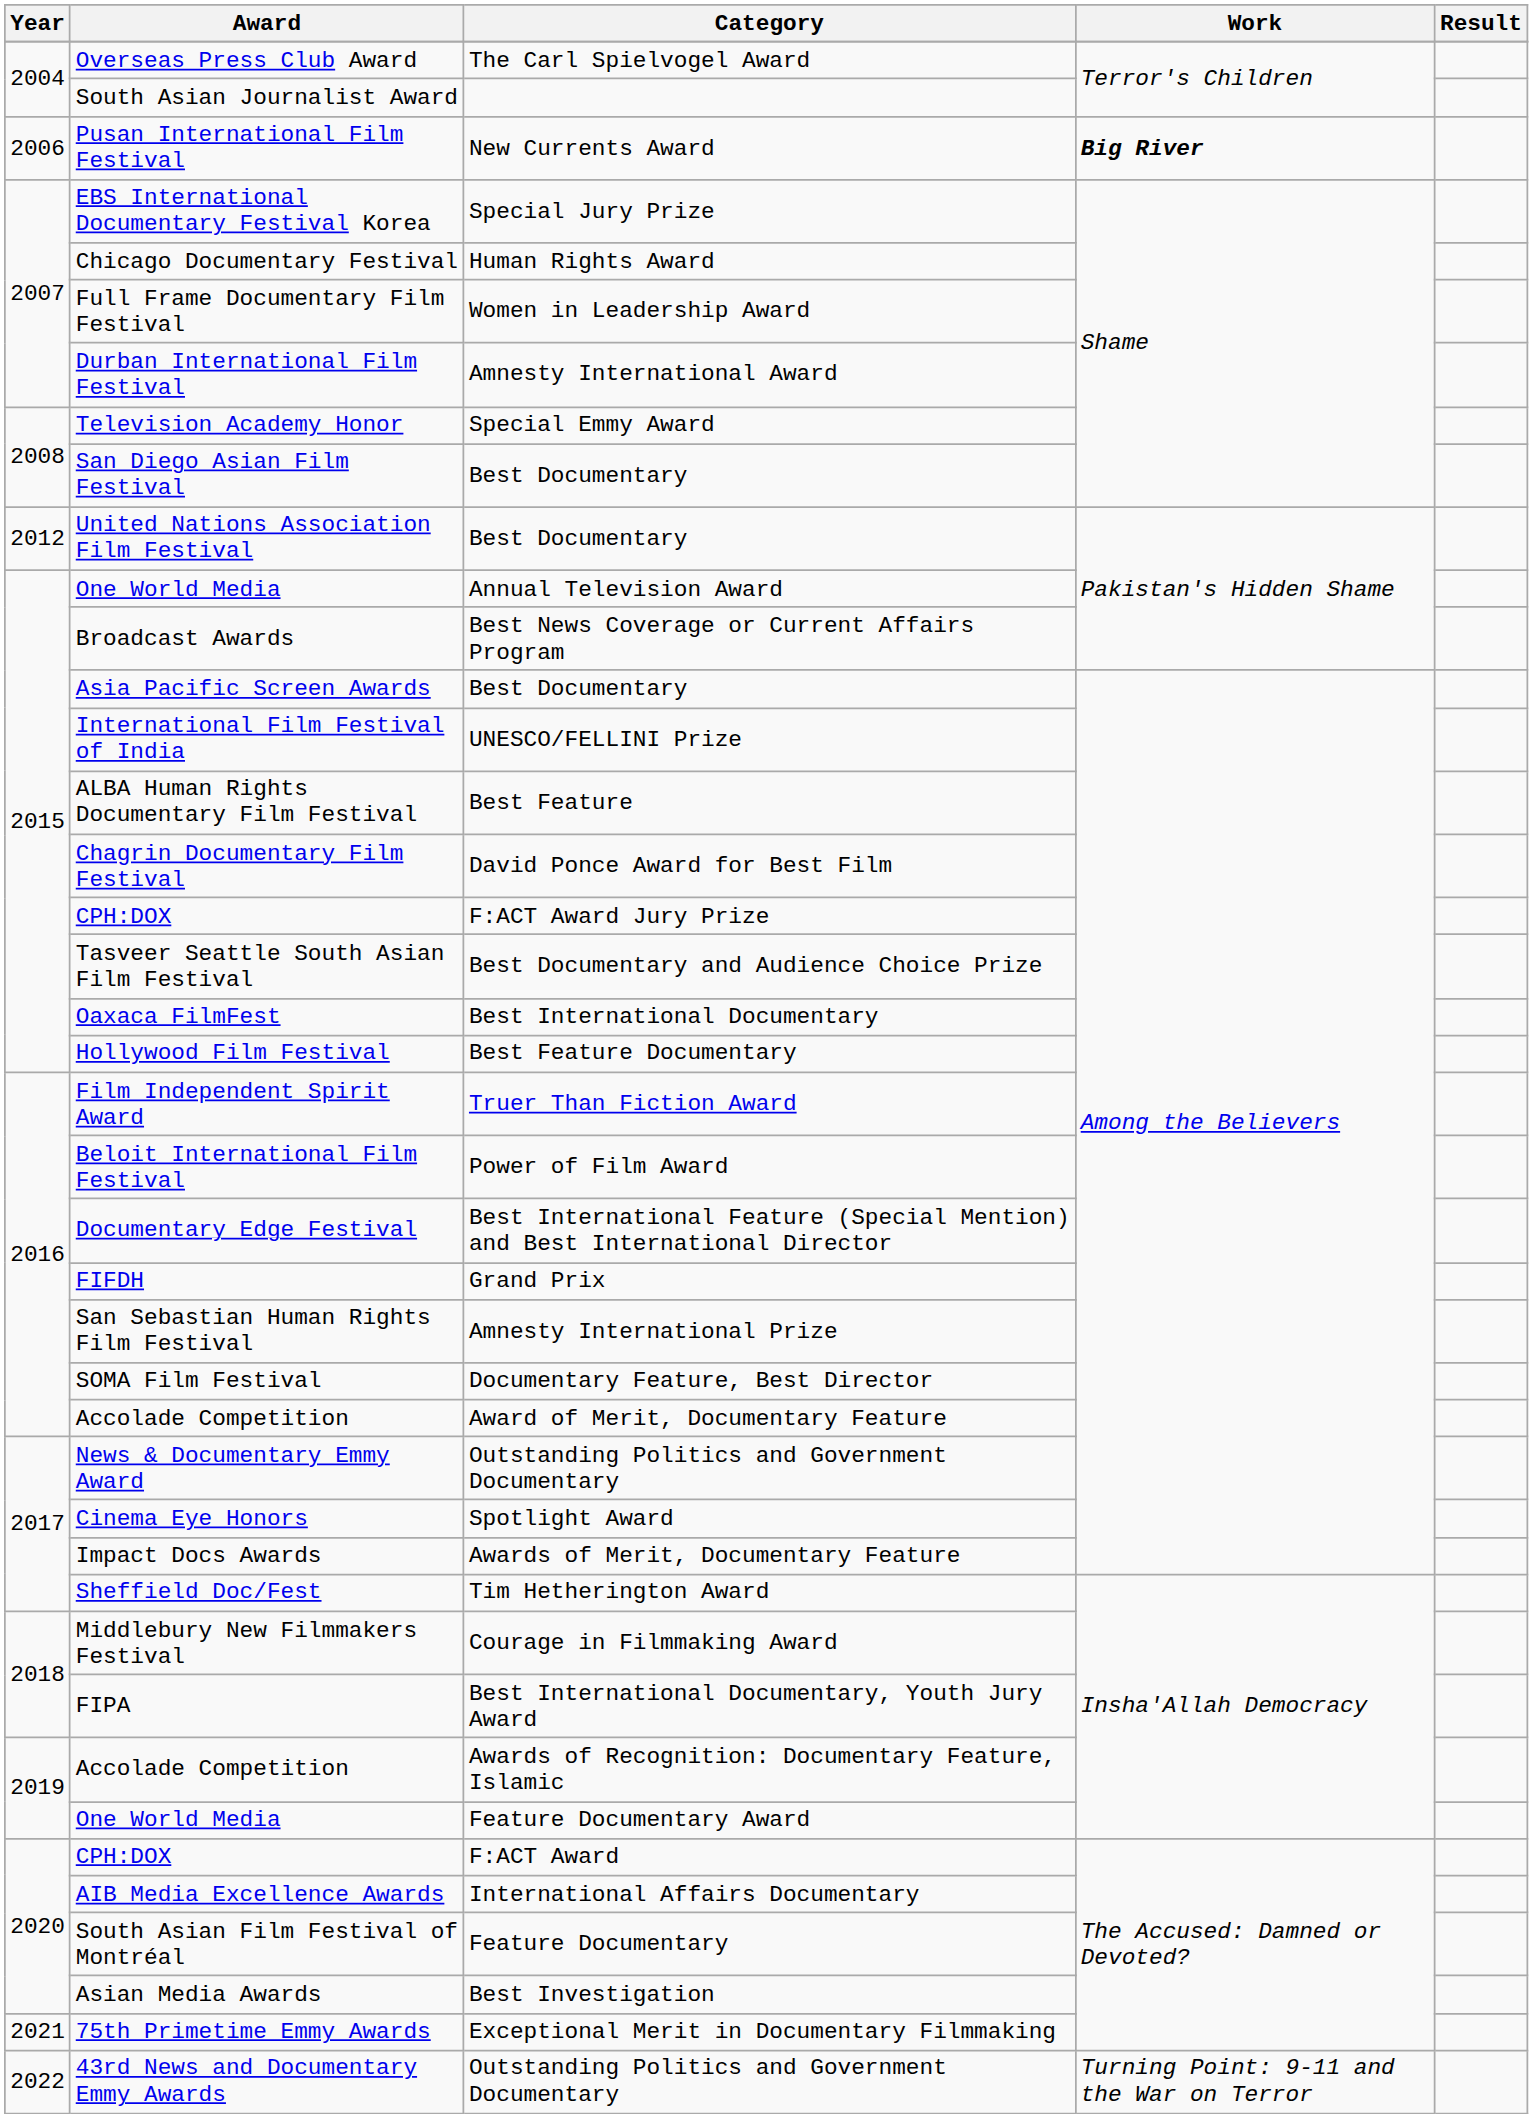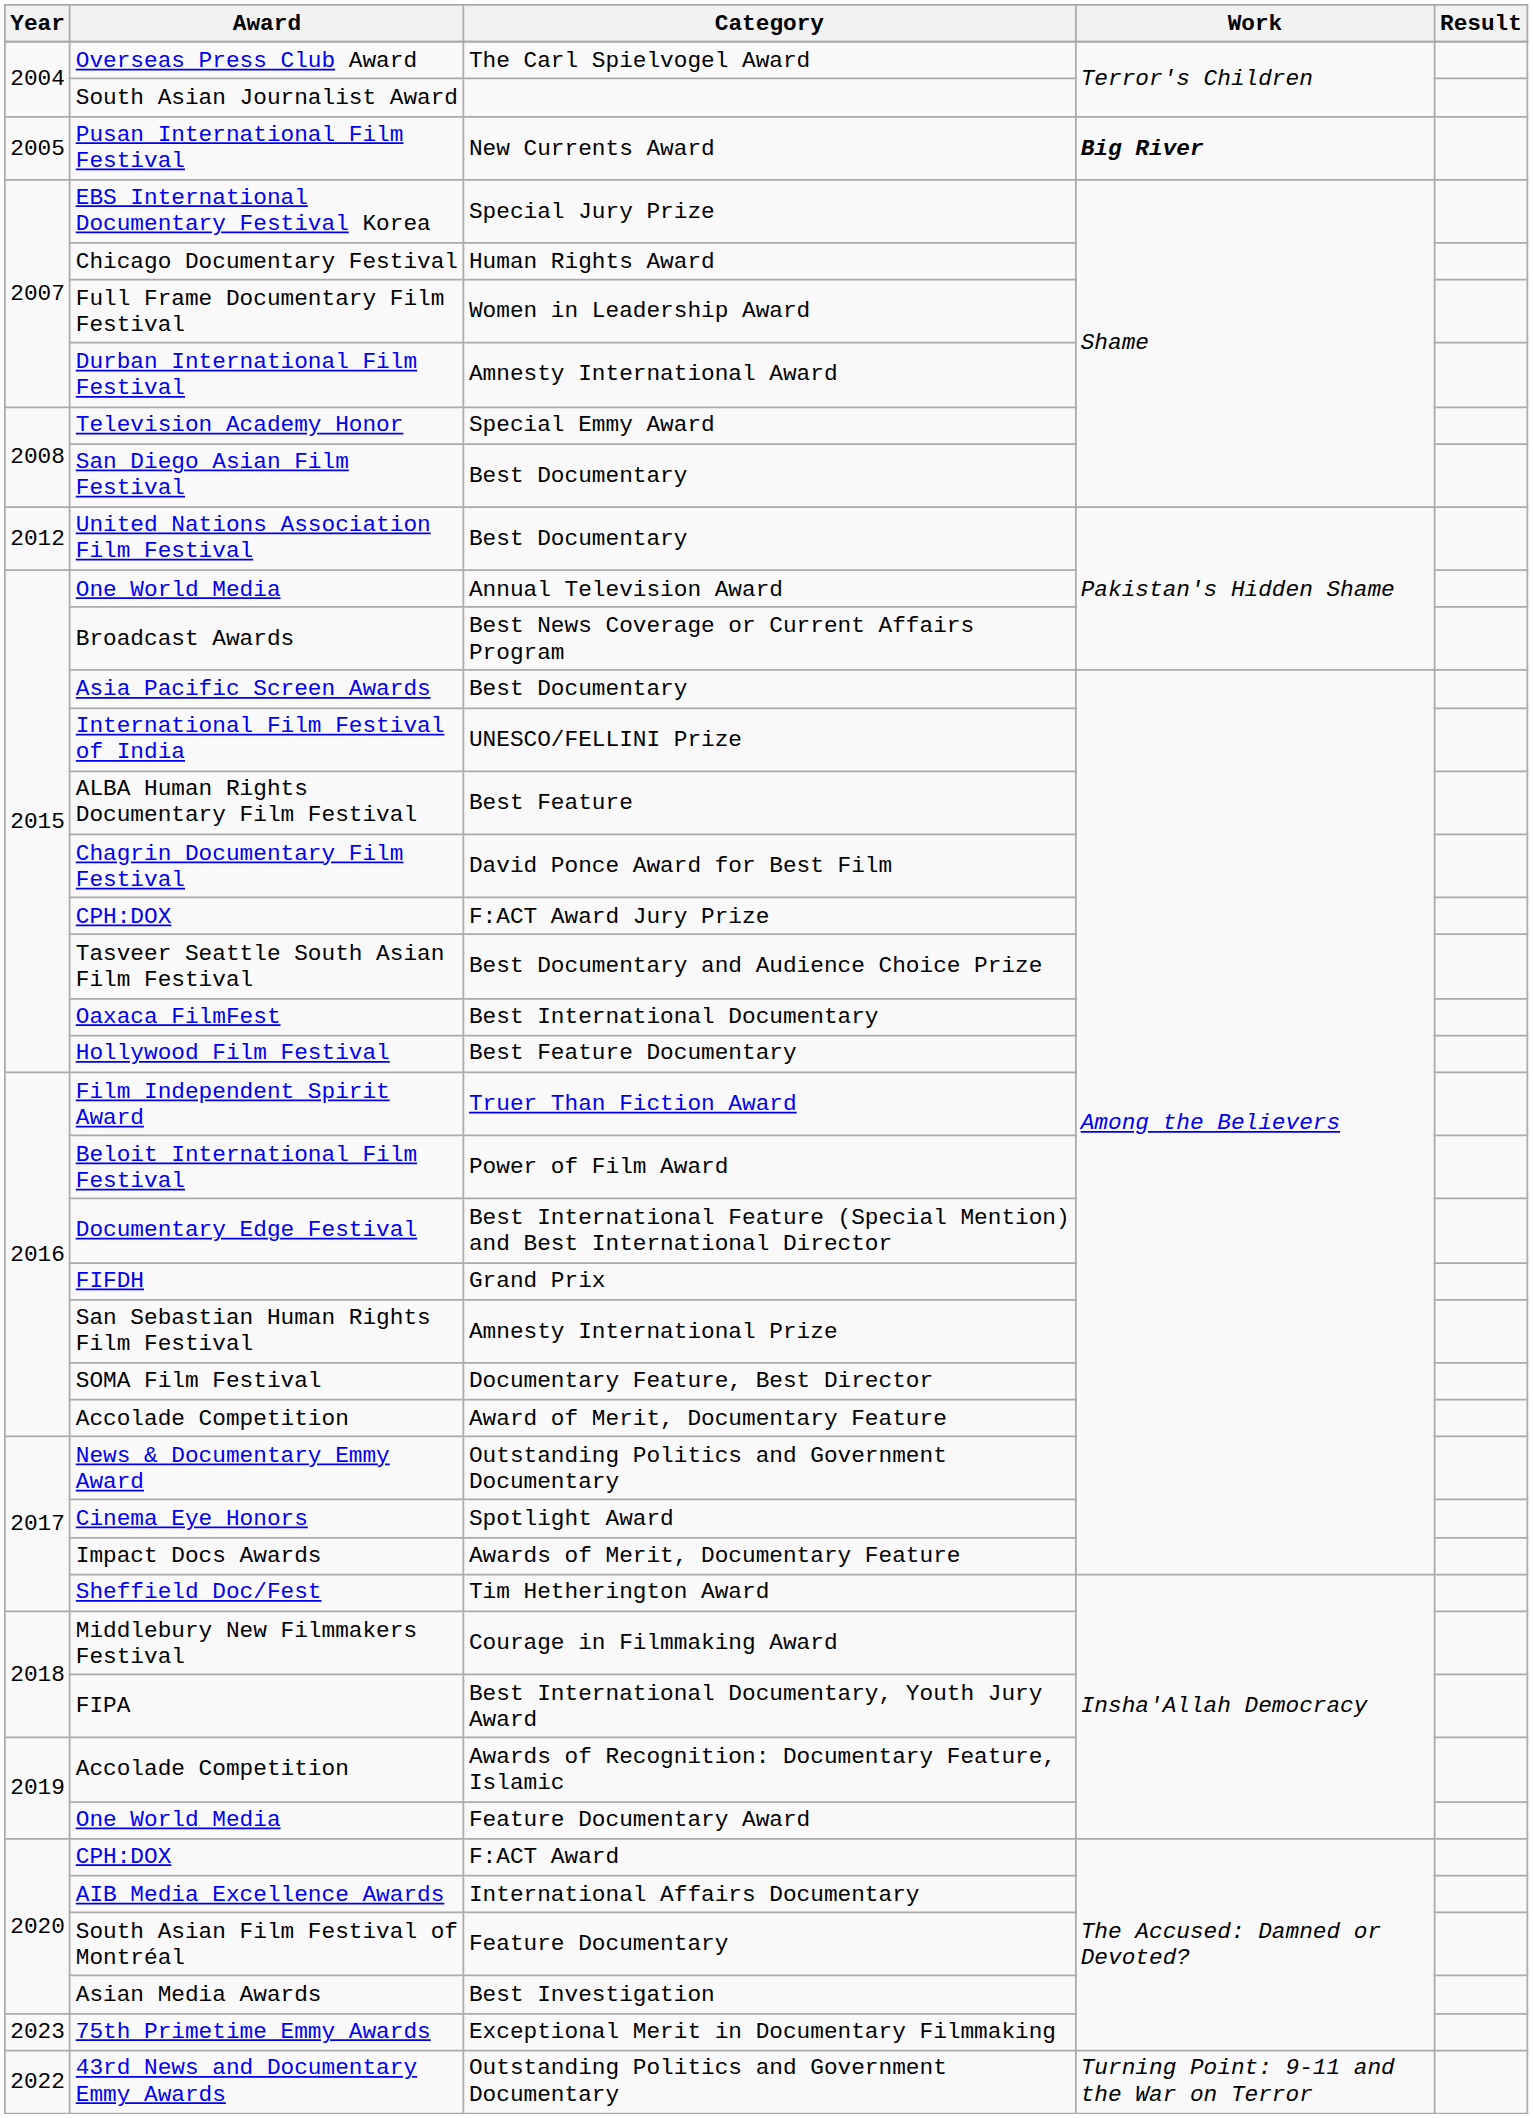Pusan International Film Festival | Year: 2006 -> 2005
75th Primetime Emmy Awards | Year: 2021 -> 2023
